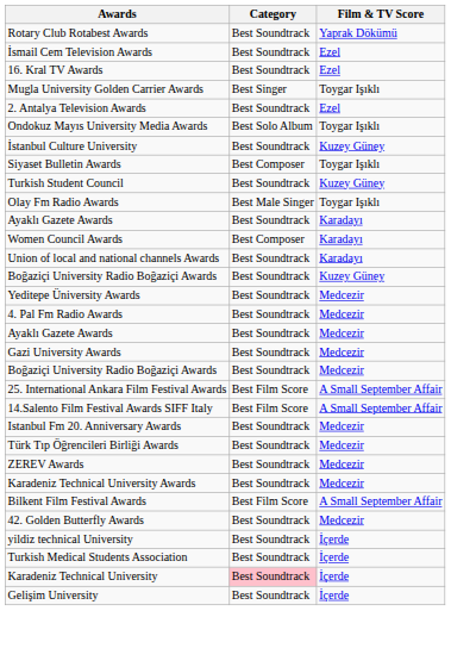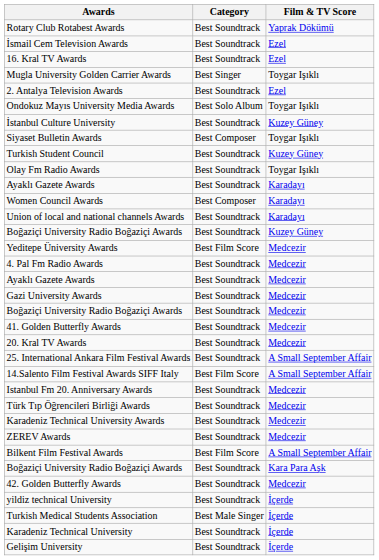Olay Fm Radio Awards | Category: Best Male Singer -> Best Soundtrack
Yeditepe Üniversity Awards | Category: Best Soundtrack -> Best Film Score
+ row: 41. Golden Butterfly Awards | Best Soundtrack | Medcezir
+ row: 20. Kral TV Awards | Best Soundtrack | Medcezir
25. International Ankara Film Festival Awards | Category: Best Film Score -> Best Soundtrack
rows swapped: Karadeniz Technical University Awards <-> ZEREV Awards
+ row: Boğaziçi University Radio Boğaziçi Awards | Best Soundtrack | Kara Para Aşk
Turkish Medical Students Association | Category: Best Soundtrack -> Best Male Singer
Karadeniz Technical University | Category: pink background -> no background
